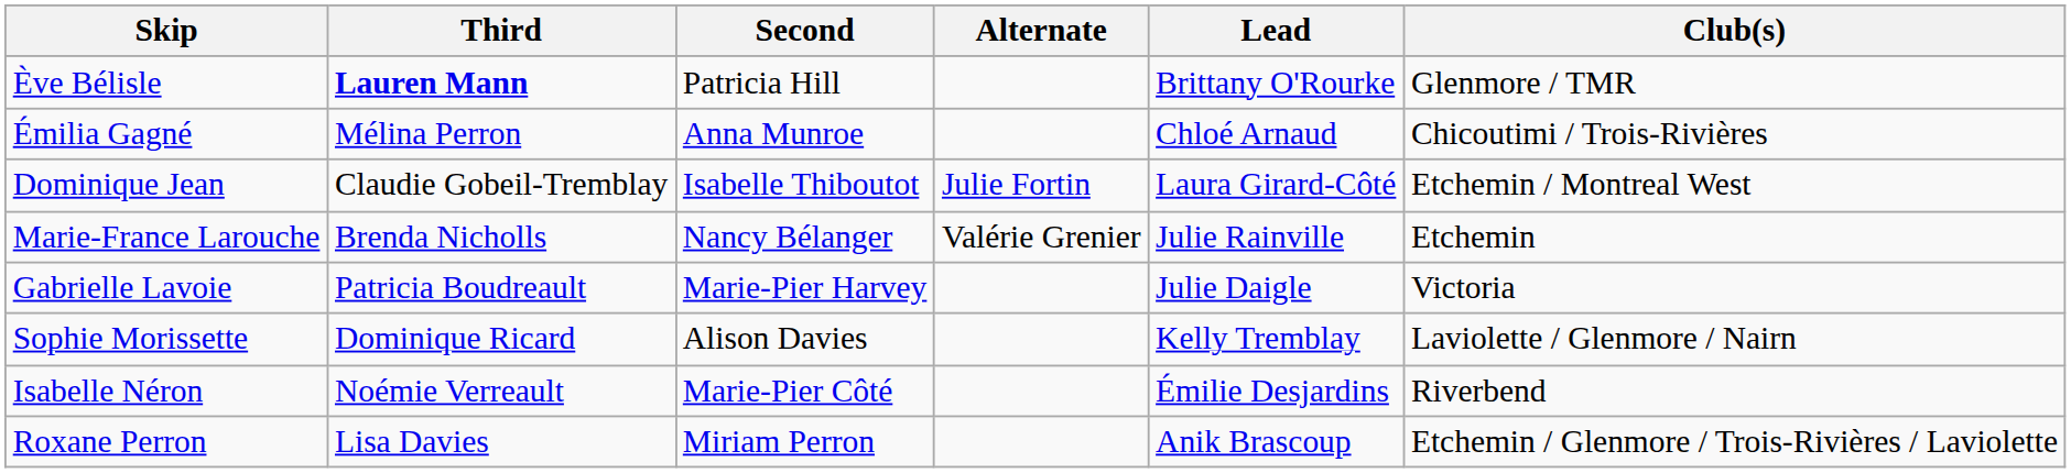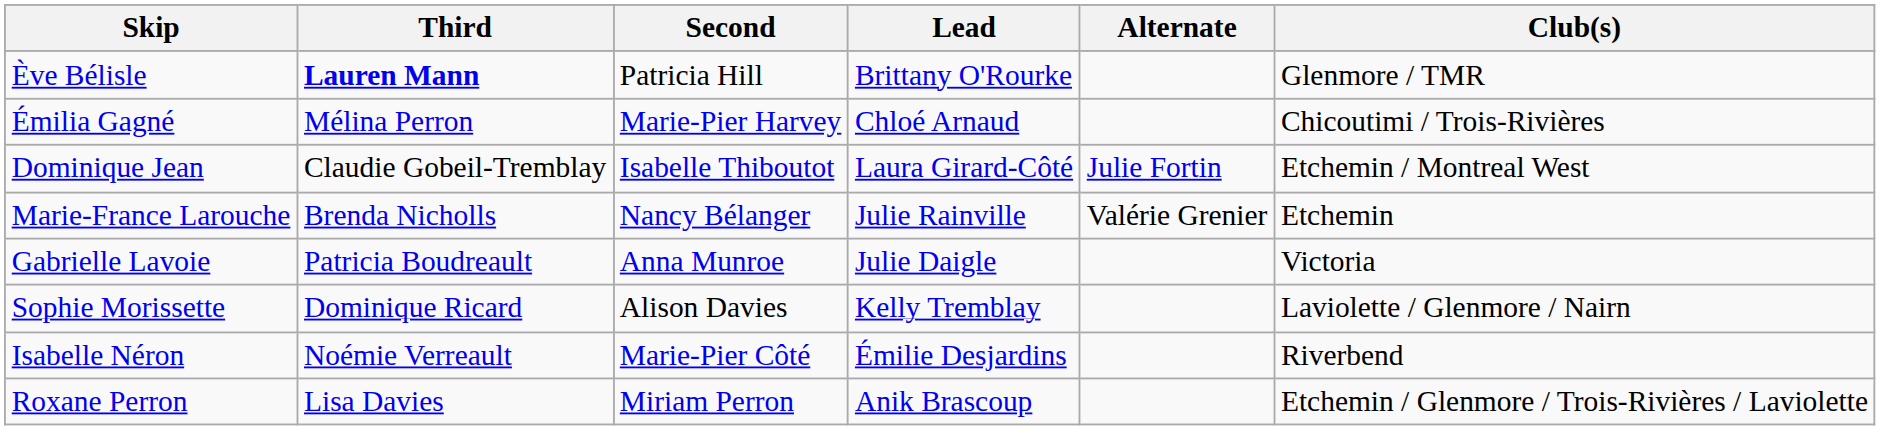columns swapped: Lead <-> Alternate
Émilia Gagné | Second: Anna Munroe -> Marie-Pier Harvey
Gabrielle Lavoie | Second: Marie-Pier Harvey -> Anna Munroe
